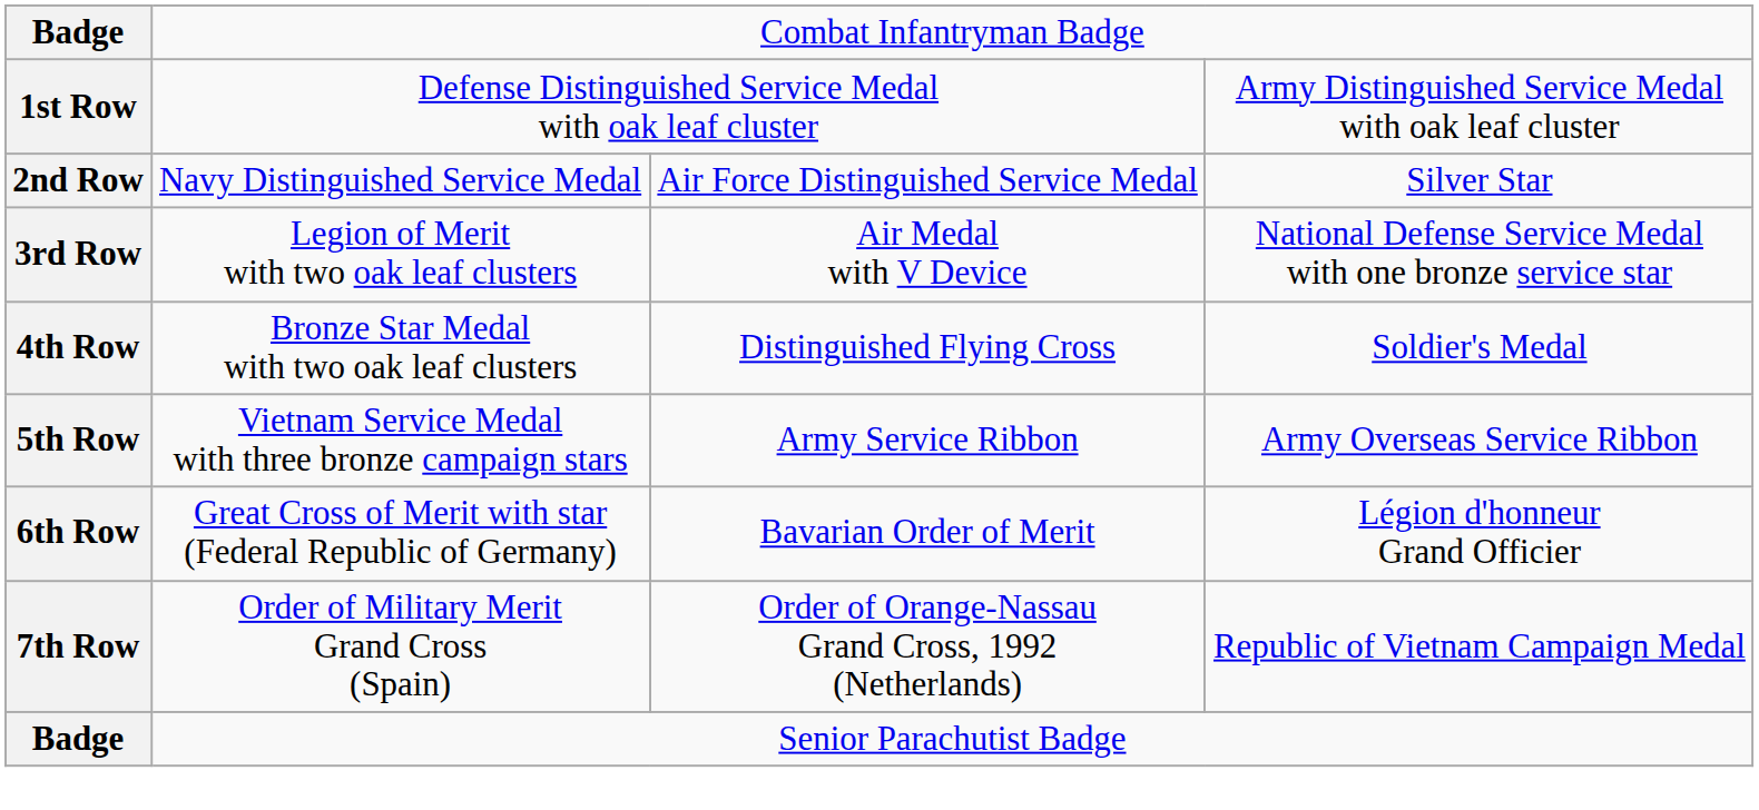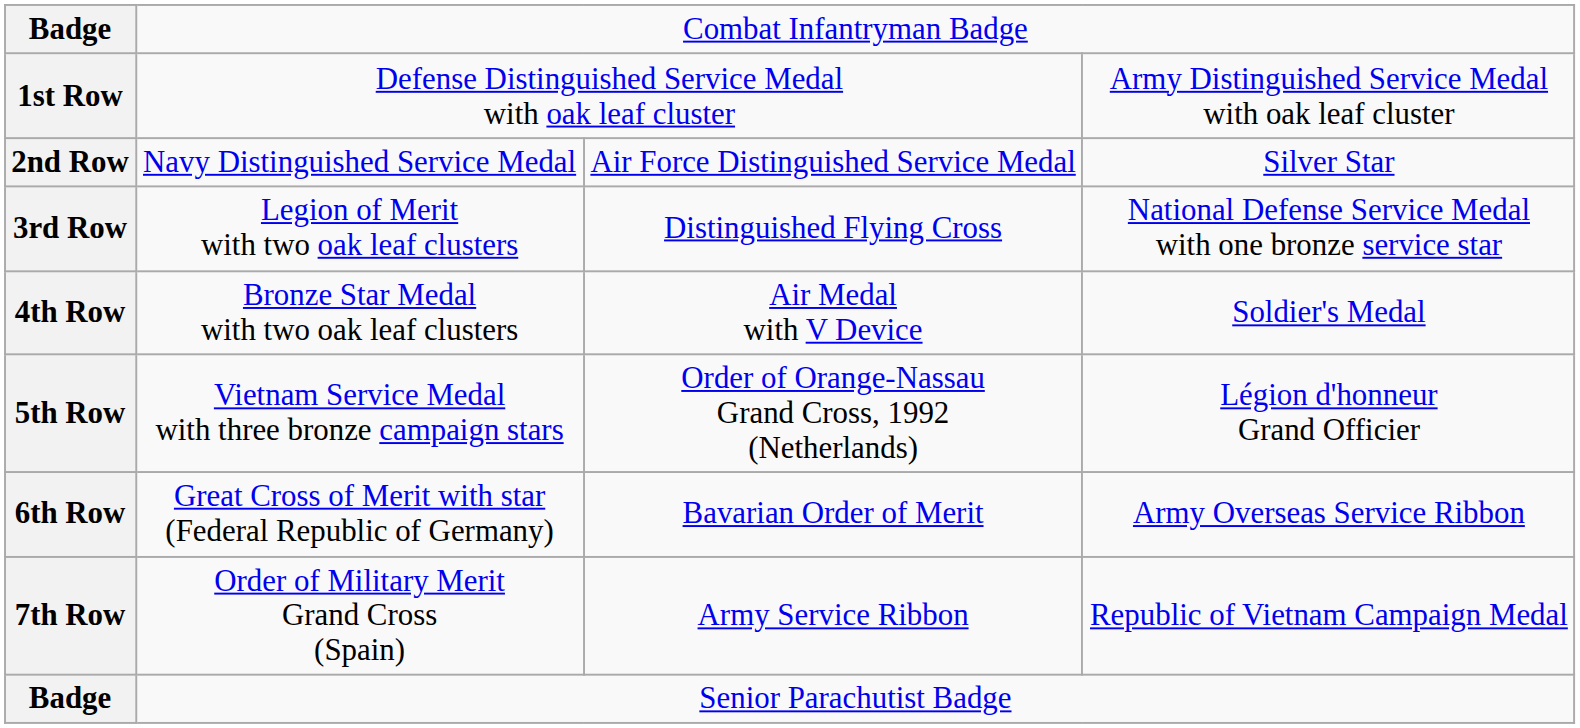3rd Row | column 3: Air Medal with V Device -> Distinguished Flying Cross
4th Row | column 3: Distinguished Flying Cross -> Air Medal with V Device
5th Row | column 3: Army Service Ribbon -> Order of Orange-Nassau Grand Cross, 1992 (Netherlands)
5th Row | column 4: Army Overseas Service Ribbon -> Légion d'honneur Grand Officier
6th Row | column 4: Légion d'honneur Grand Officier -> Army Overseas Service Ribbon
7th Row | column 3: Order of Orange-Nassau Grand Cross, 1992 (Netherlands) -> Army Service Ribbon
